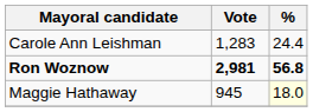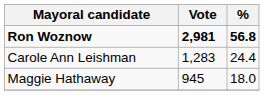rows swapped: Ron Woznow <-> Carole Ann Leishman
Maggie Hathaway | %: lightyellow background -> no background
